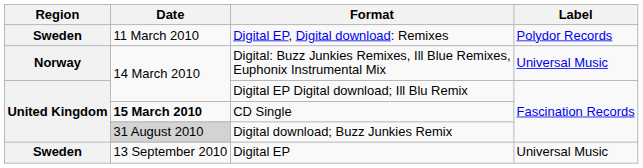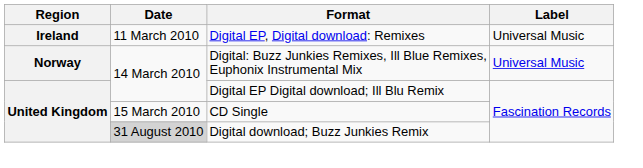Digital EP, Digital download: Remixes | Region: Sweden -> Ireland
Digital EP, Digital download: Remixes | Label: Polydor Records -> Universal Music
CD Single | Date: bold -> normal
- row: Sweden | 13 September 2010 | Digital EP | Universal Music
